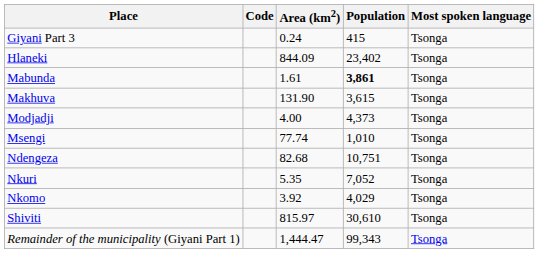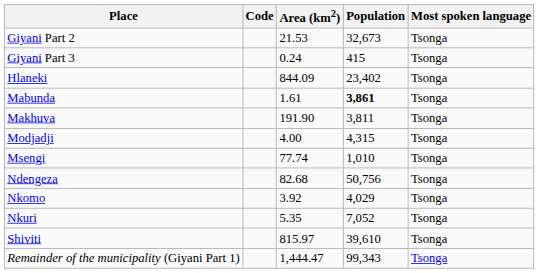+ row: Giyani Part 2 | 21.53 | 32,673 | Tsonga
Makhuva | Area (km2): 131.90 -> 191.90
Makhuva | Population: 3,615 -> 3,811
Modjadji | Population: 4,373 -> 4,315
Ndengeza | Population: 10,751 -> 50,756
rows swapped: Nkuri <-> Nkomo
Shiviti | Population: 30,610 -> 39,610
